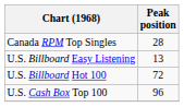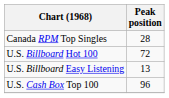rows swapped: U.S. Billboard Hot 100 <-> U.S. Billboard Easy Listening
